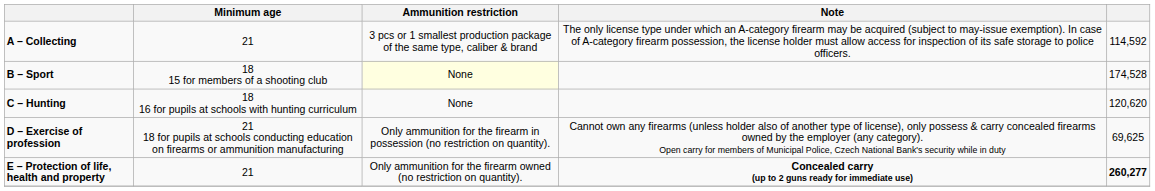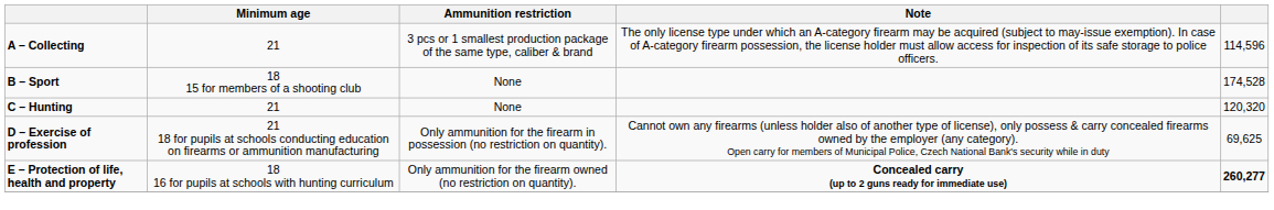A – Collecting | column 5: 114,592 -> 114,596
B – Sport | Ammunition restriction: lightyellow background -> no background
C – Hunting | Minimum age: 18 16 for pupils at schools with hunting curriculum -> 21
C – Hunting | column 5: 120,620 -> 120,320
E – Protection of life, health and property | Minimum age: 21 -> 18 16 for pupils at schools with hunting curriculum
